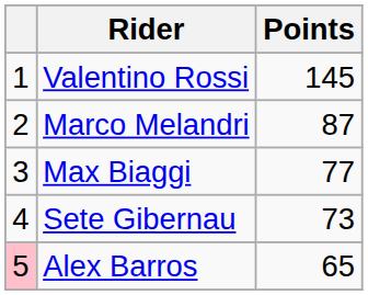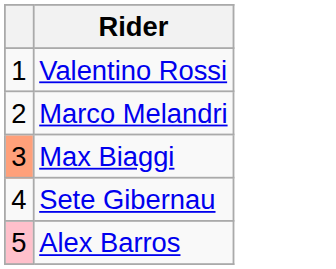- column: Points | 145 | 87 | 77 | 73 | 65
Max Biaggi | column 1: no background -> lightsalmon background
